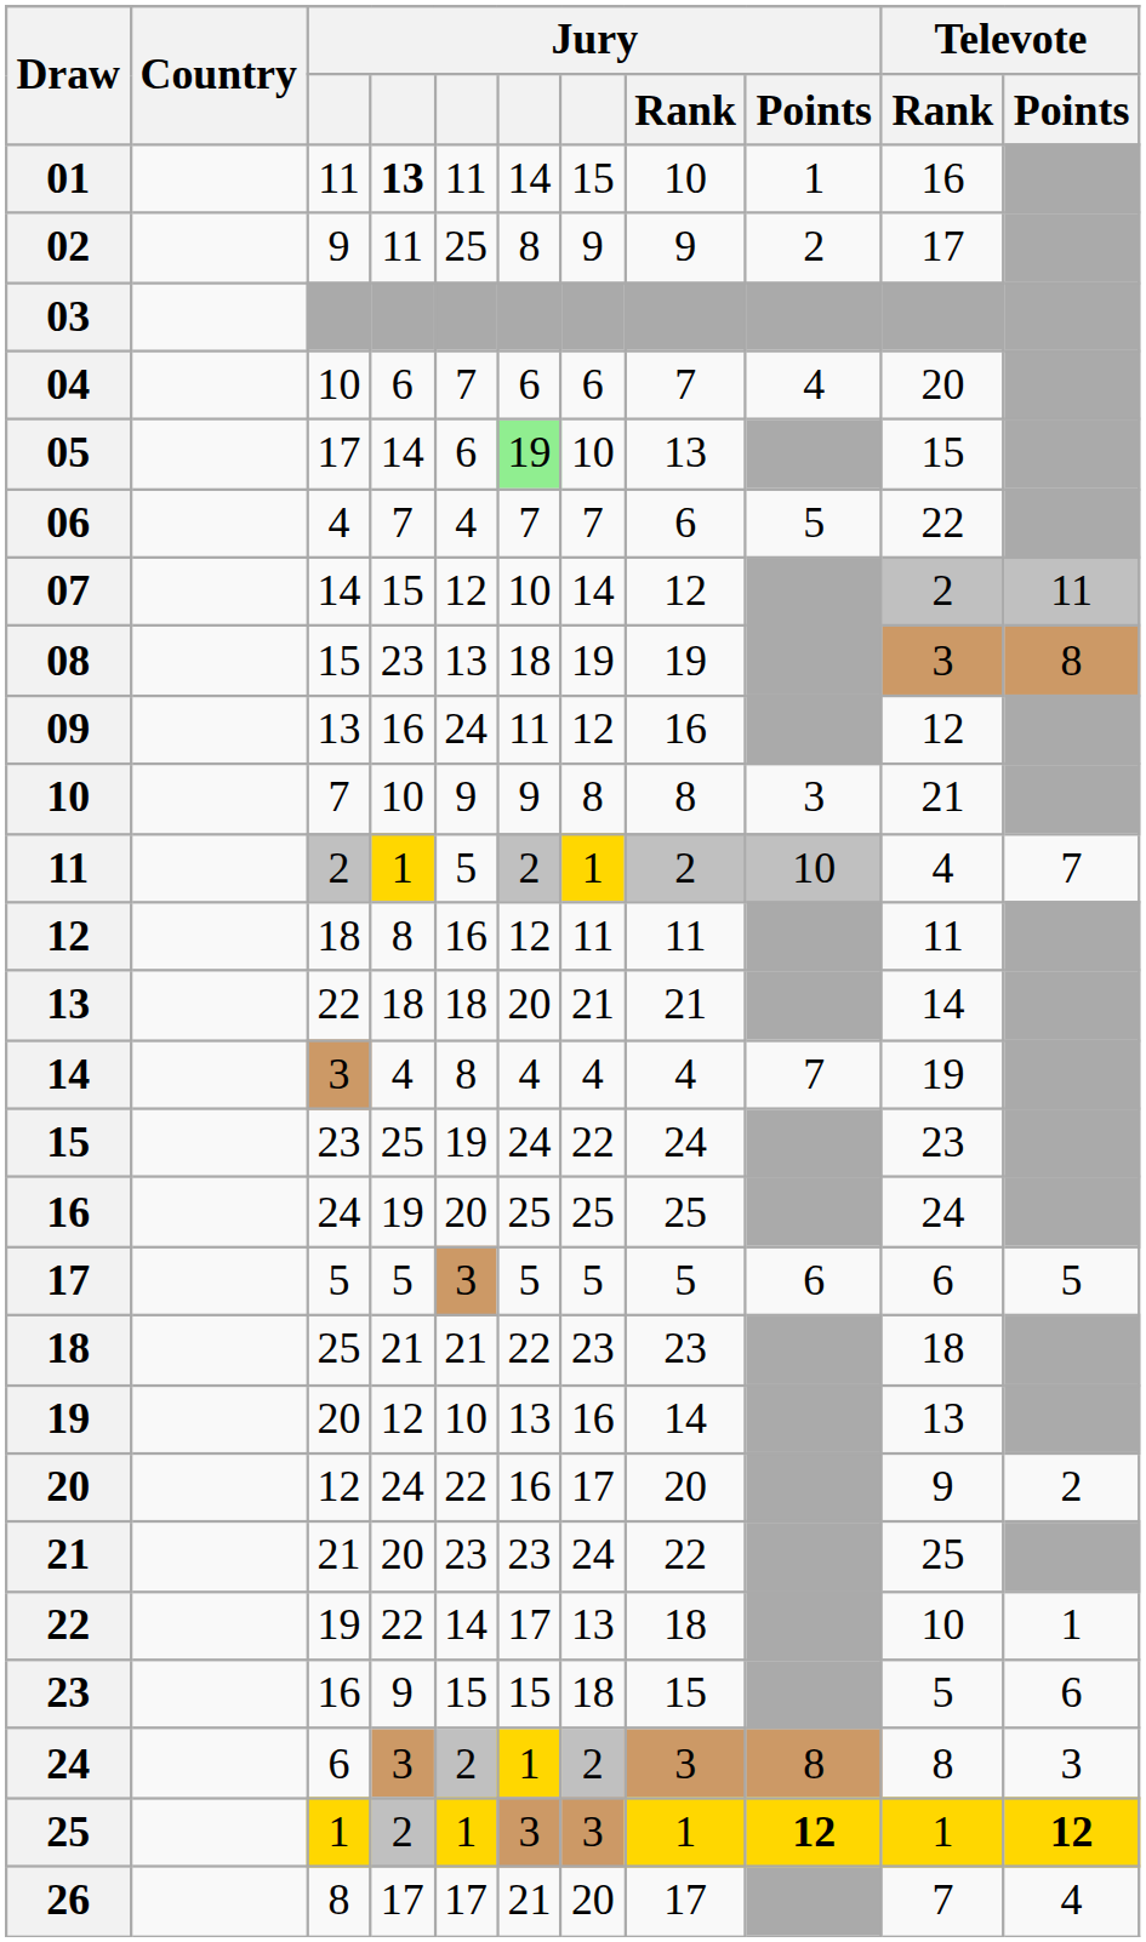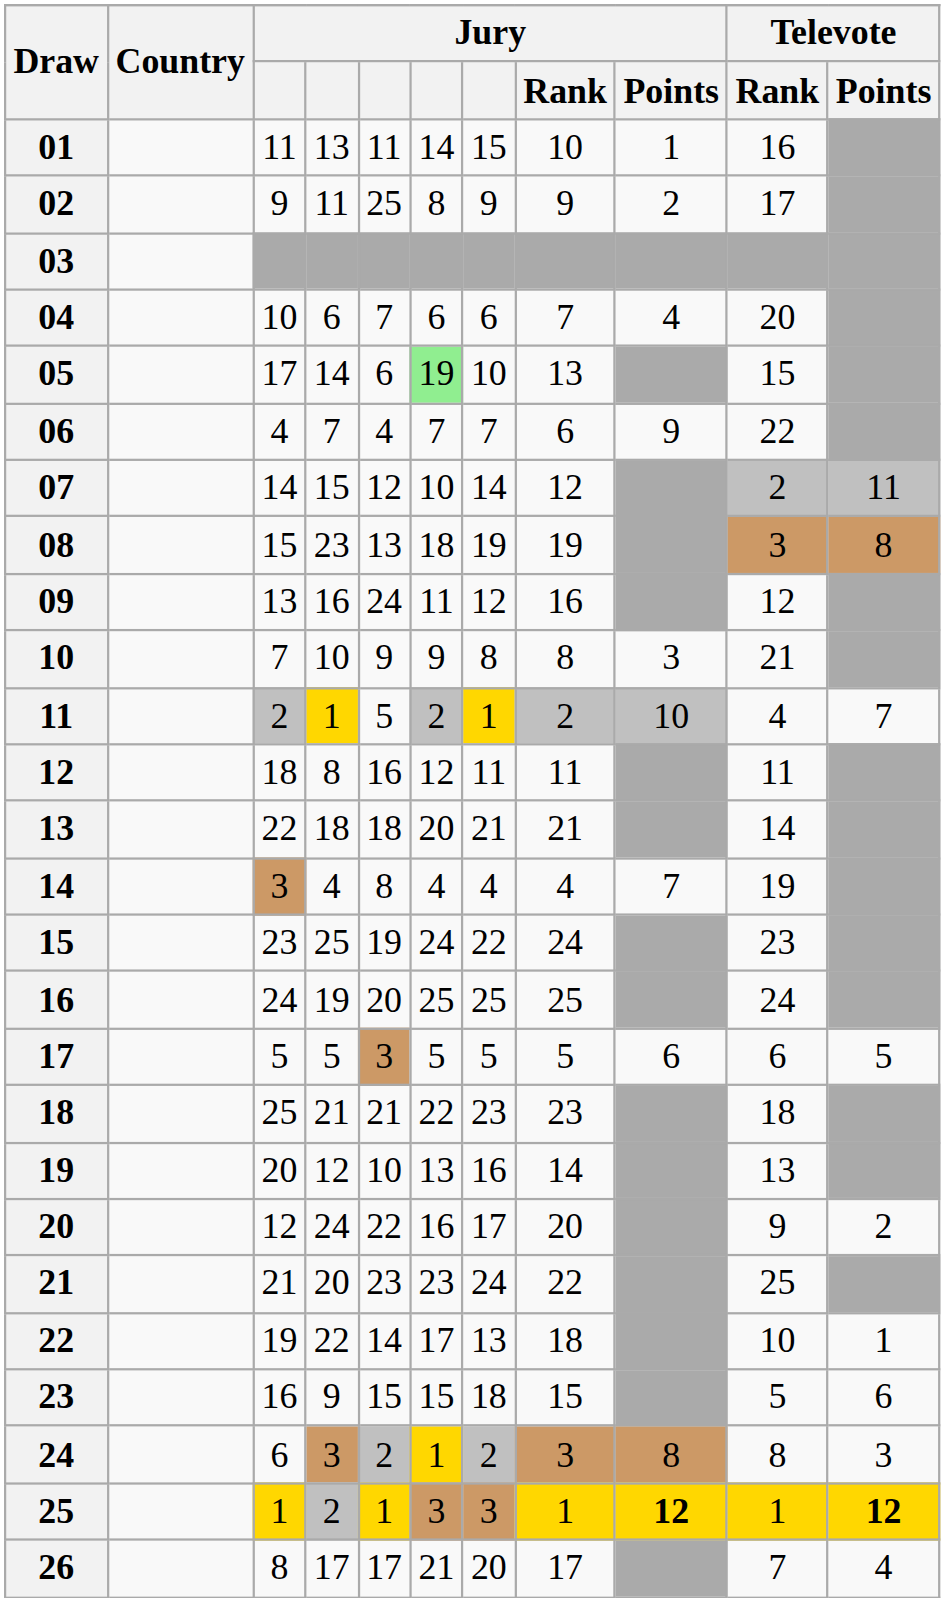01 | column 4: bold -> normal
06 | Jury / Points: 5 -> 9
